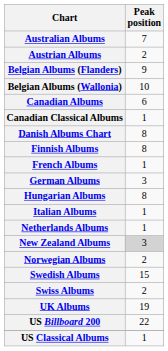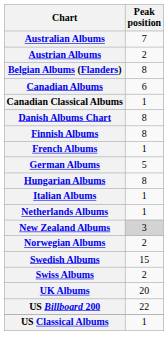Belgian Albums (Flanders) | Peak position: 9 -> 8
- row: Belgian Albums (Wallonia) | 10
German Albums | Peak position: 3 -> 5
UK Albums | Peak position: 19 -> 20
